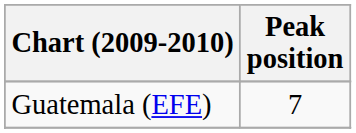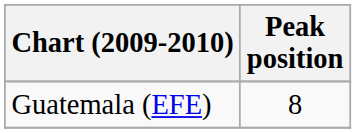Guatemala (EFE) | Peak position: 7 -> 8
